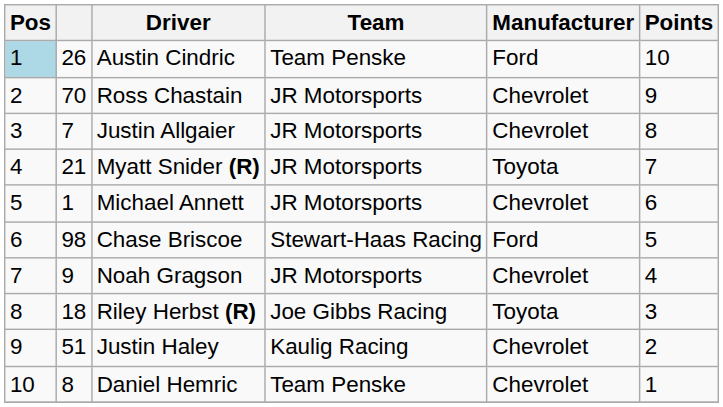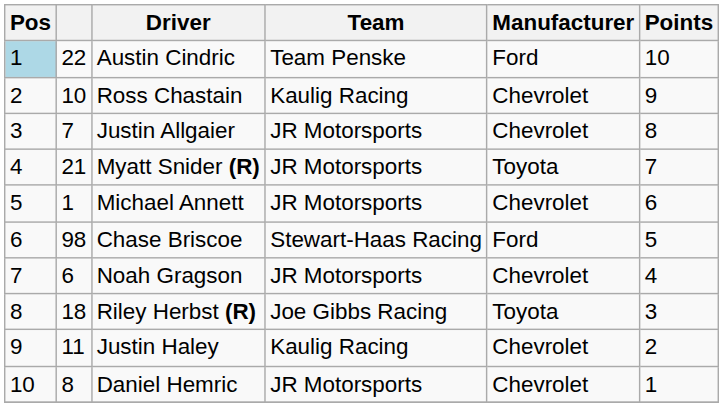Austin Cindric | column 2: 26 -> 22
Ross Chastain | column 2: 70 -> 10
Ross Chastain | Team: JR Motorsports -> Kaulig Racing
Noah Gragson | column 2: 9 -> 6
Justin Haley | column 2: 51 -> 11
Daniel Hemric | Team: Team Penske -> JR Motorsports
